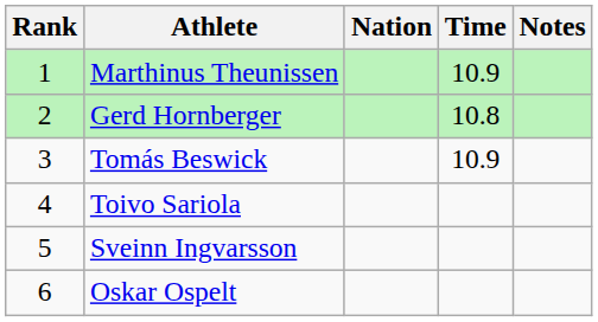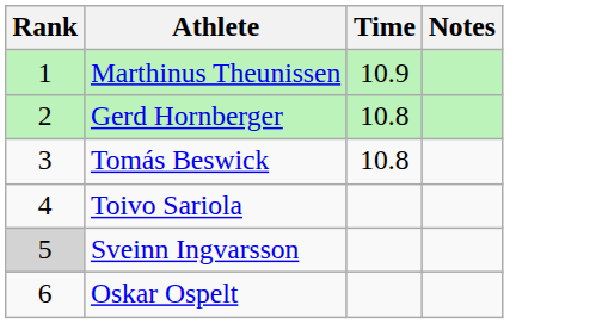- column: Nation
Tomás Beswick | Time: 10.9 -> 10.8
Sveinn Ingvarsson | Rank: no background -> lightgrey background
